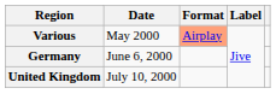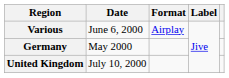Various | Date: May 2000 -> June 6, 2000
Various | Format: lightsalmon background -> no background
Germany | Date: June 6, 2000 -> May 2000
